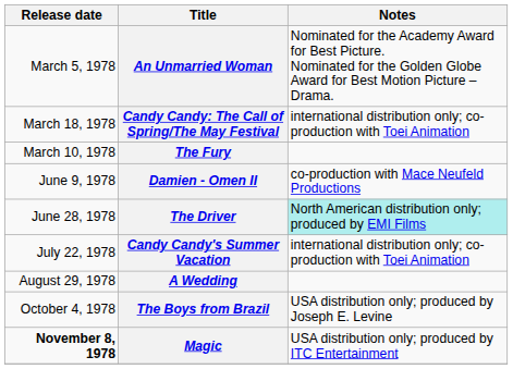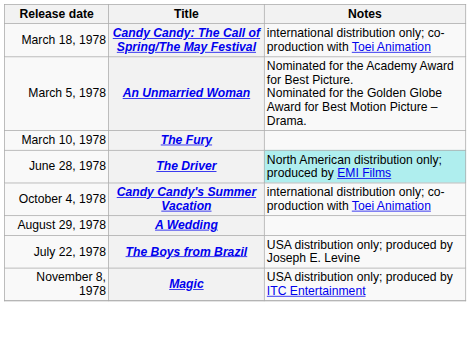rows swapped: An Unmarried Woman <-> Candy Candy: The Call of Spring/The May Festival
- row: June 9, 1978 | Damien - Omen II | co-production with Mace Neufeld Productions
Candy Candy's Summer Vacation | Release date: July 22, 1978 -> October 4, 1978
The Boys from Brazil | Release date: October 4, 1978 -> July 22, 1978
Magic | Release date: bold -> normal
